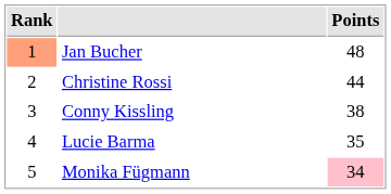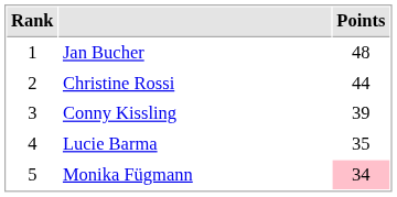Jan Bucher | Rank: lightsalmon background -> no background
Conny Kissling | Points: 38 -> 39
